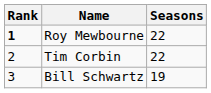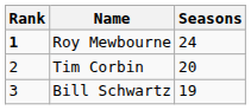Roy Mewbourne | Seasons: 22 -> 24
Tim Corbin | Seasons: 22 -> 20
